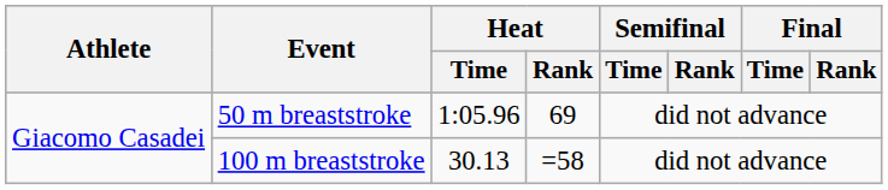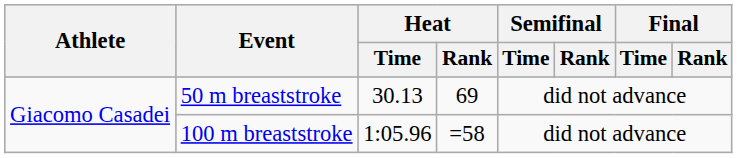50 m breaststroke | Heat / Time: 1:05.96 -> 30.13
100 m breaststroke | Heat / Time: 30.13 -> 1:05.96
